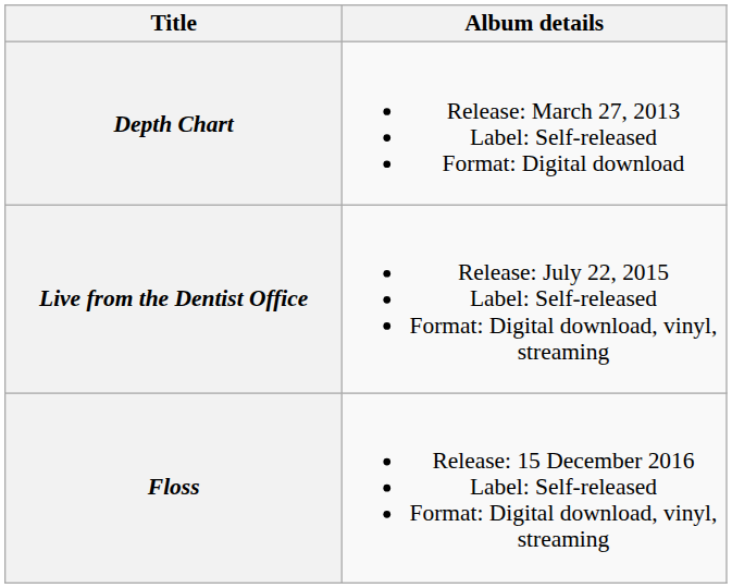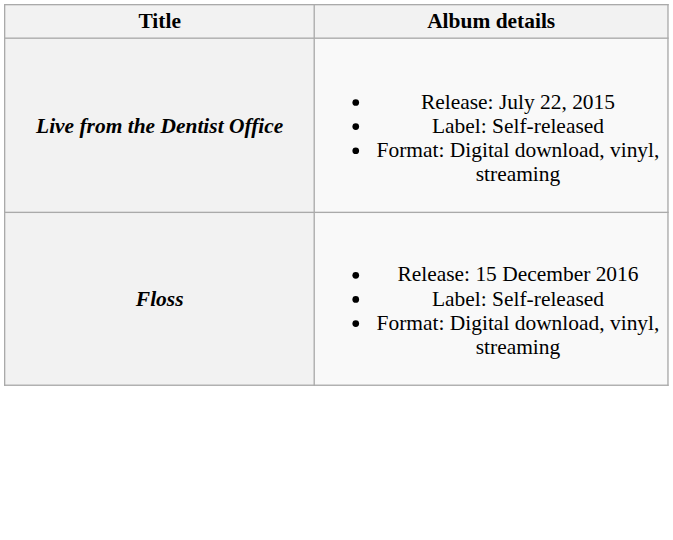- row: Depth Chart | Release: March 27, 2013 Label: Self-released Format: Digital download
